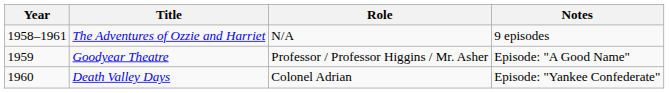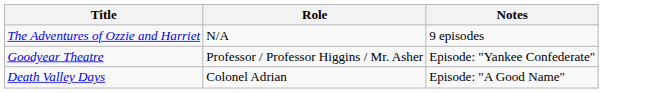- column: Year | 1958–1961 | 1959 | 1960
Goodyear Theatre | Notes: Episode: "A Good Name" -> Episode: "Yankee Confederate"
Death Valley Days | Notes: Episode: "Yankee Confederate" -> Episode: "A Good Name"
